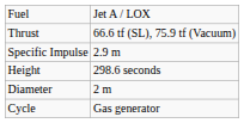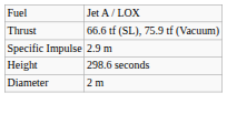- row: Cycle | Gas generator
